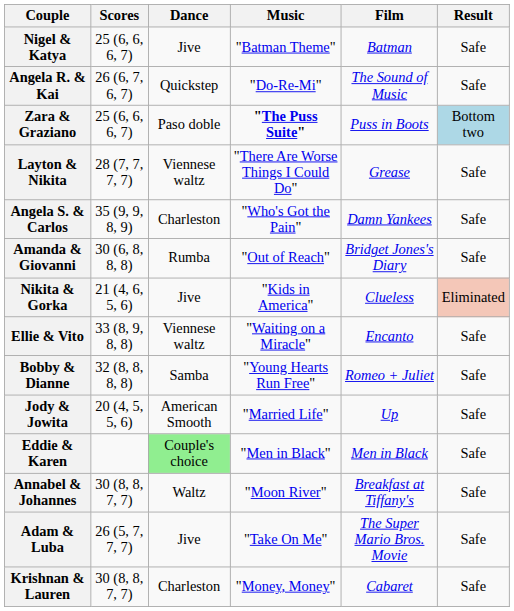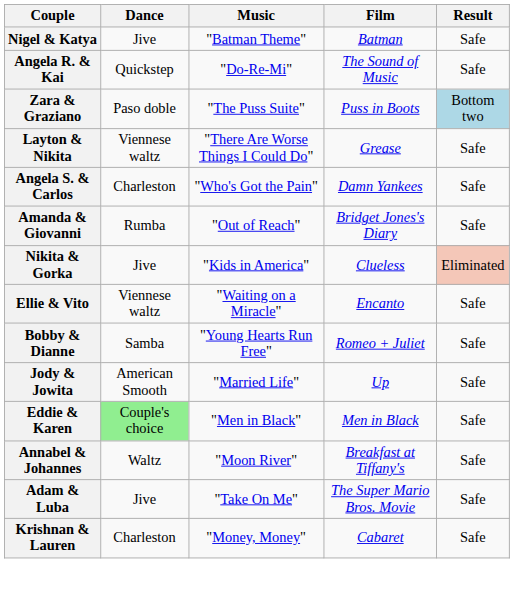- column: Scores | 25 (6, 6, 6, 7) | 26 (6, 7, 6, 7) | 25 (6, 6, 6, 7) | 28 (7, 7, 7, 7) | 35 (9, 9, 8, 9) | 30 (6, 8, 8, 8) | 21 (4, 6, 5, 6) | 33 (8, 9, 8, 8) | 32 (8, 8, 8, 8) | 20 (4, 5, 5, 6) | 30 (8, 8, 7, 7) | 26 (5, 7, 7, 7) | 30 (8, 8, 7, 7)
Zara & Graziano | Music: bold -> normal
